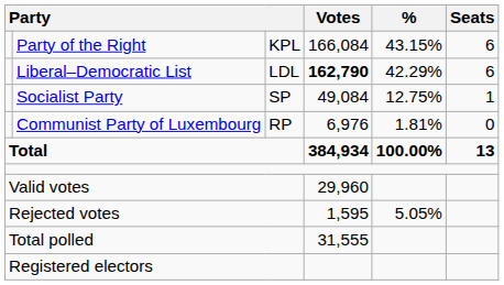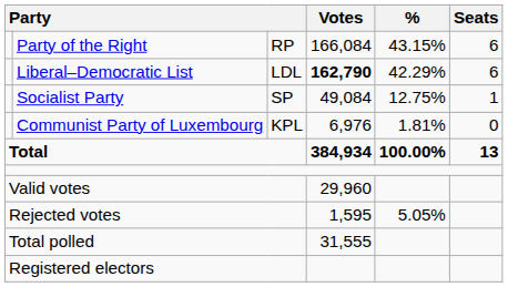Party of the Right | column 3: KPL -> RP
Communist Party of Luxembourg | column 3: RP -> KPL
